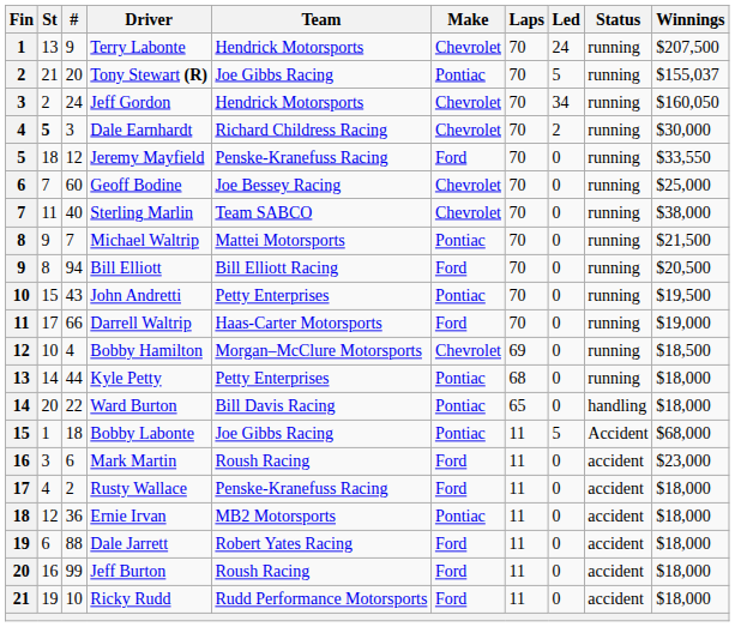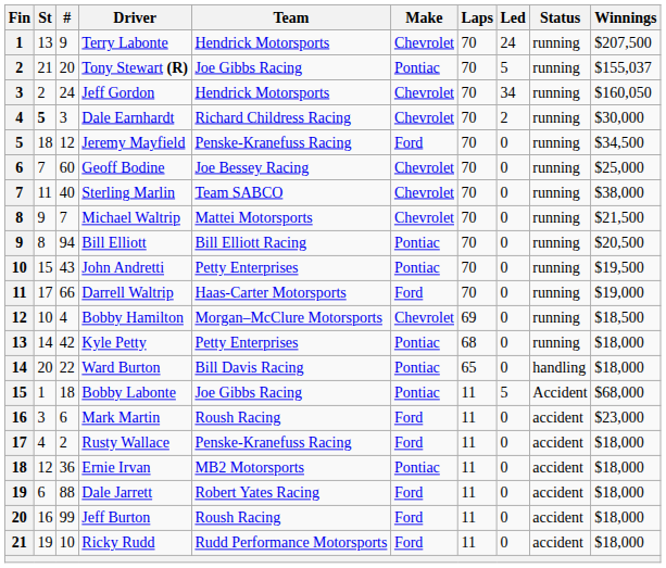Jeremy Mayfield | Winnings: $33,550 -> $34,500
Michael Waltrip | Make: Pontiac -> Chevrolet
Bill Elliott | Make: Ford -> Pontiac
Kyle Petty | #: 44 -> 42
